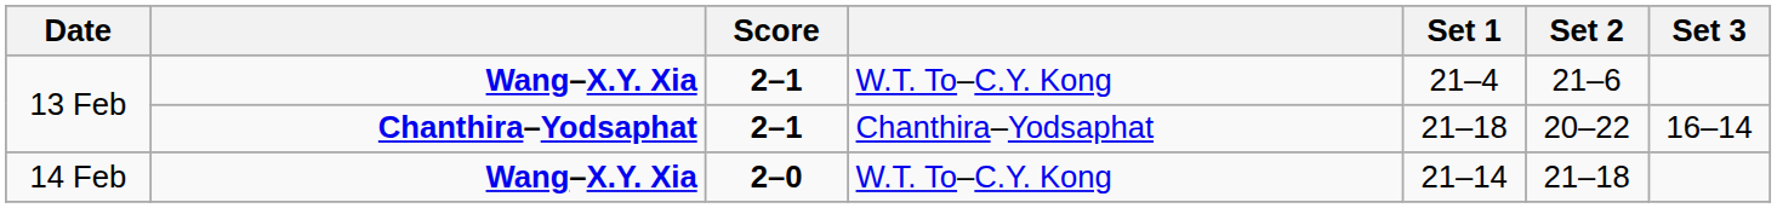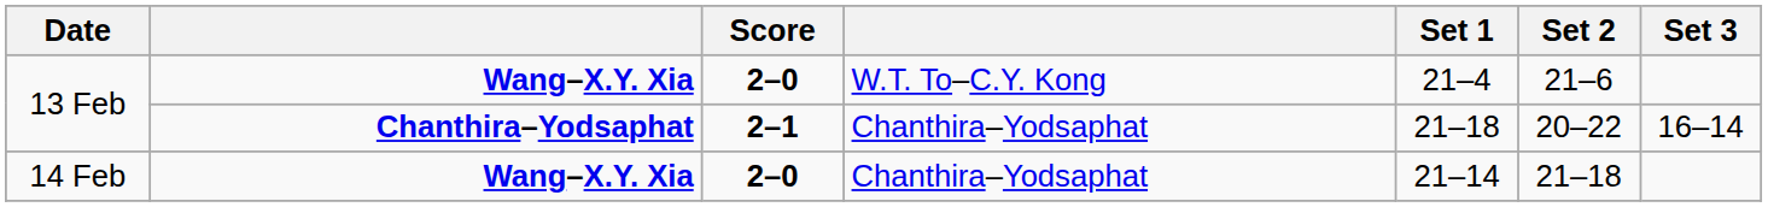13 Feb / Wang–X.Y. Xia | Score: 2–1 -> 2–0
14 Feb | column 4: W.T. To–C.Y. Kong -> Chanthira–Yodsaphat
